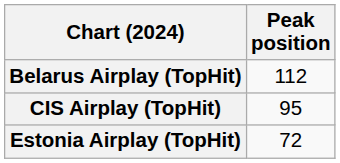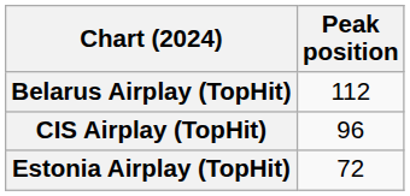CIS Airplay (TopHit) | Peak position: 95 -> 96
